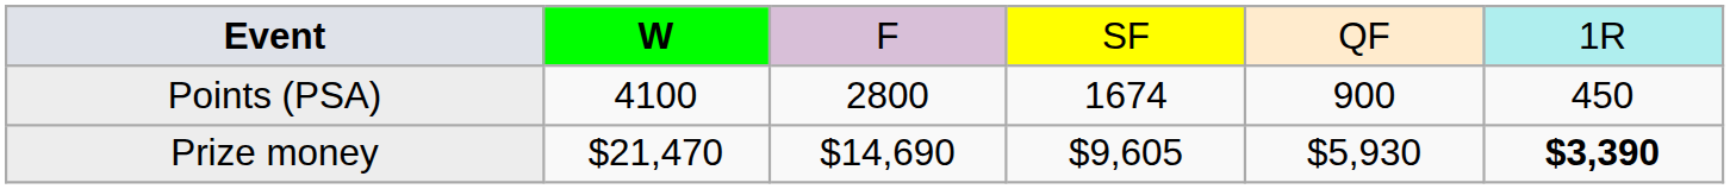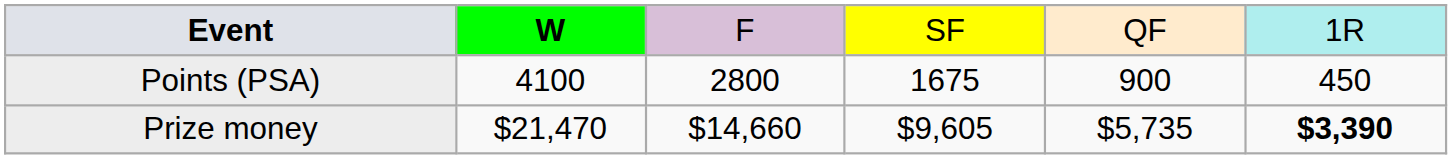Points (PSA) | column 4: 1674 -> 1675
Prize money | column 3: $14,690 -> $14,660
Prize money | column 5: $5,930 -> $5,735
